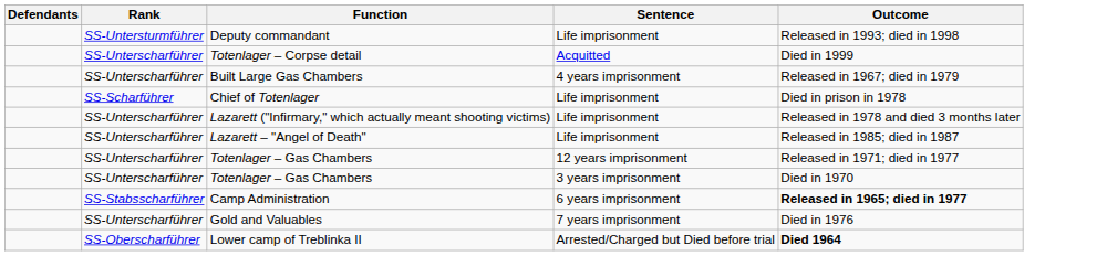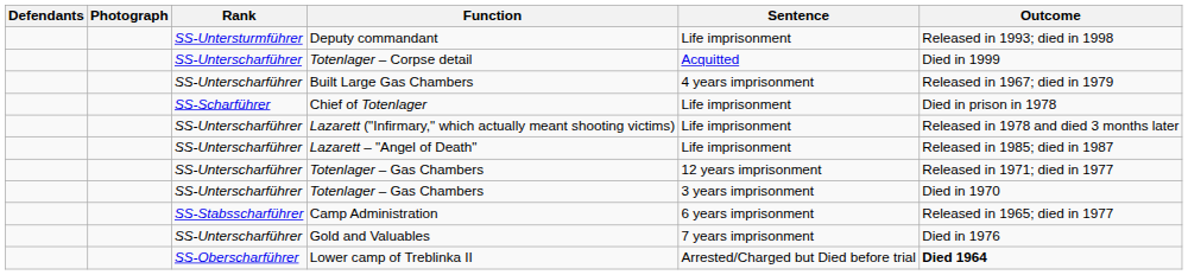+ column: Photograph
Camp Administration | Outcome: bold -> normal
